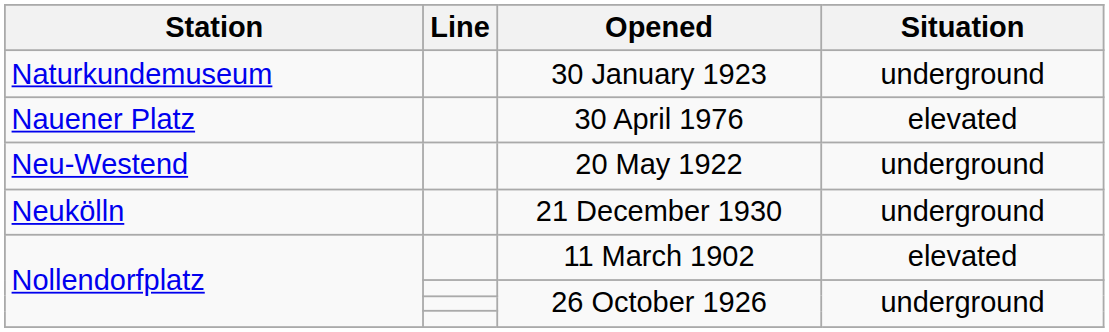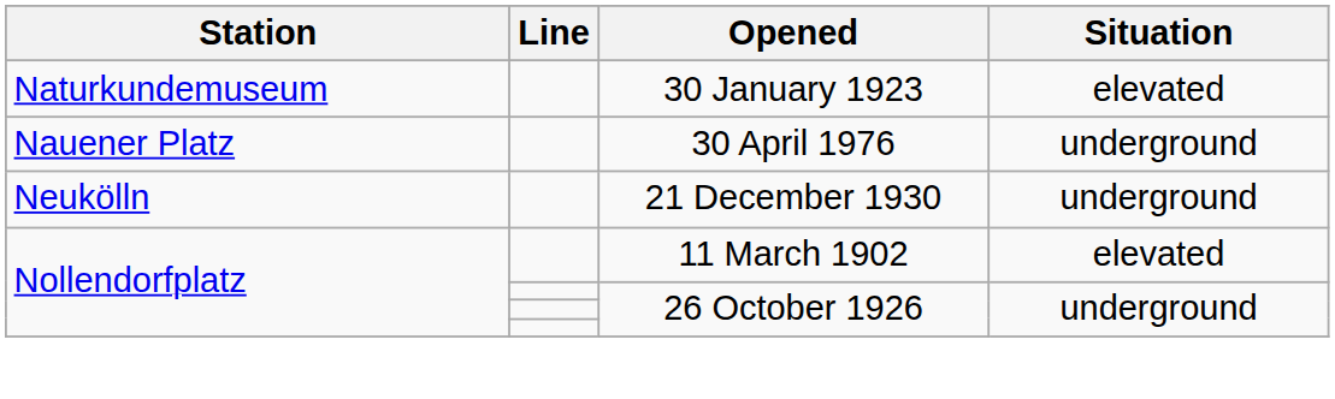30 January 1923 | Situation: underground -> elevated
30 April 1976 | Situation: elevated -> underground
- row: Neu-Westend | 20 May 1922 | underground
